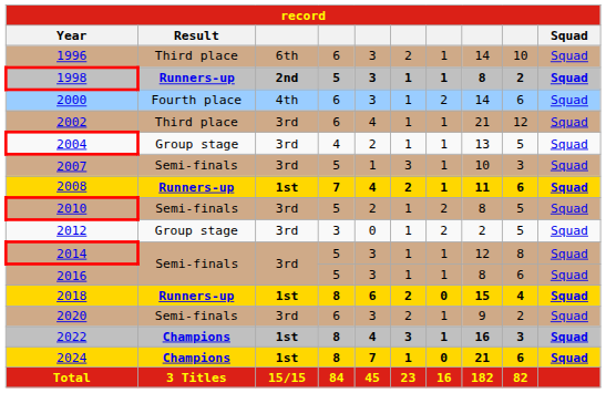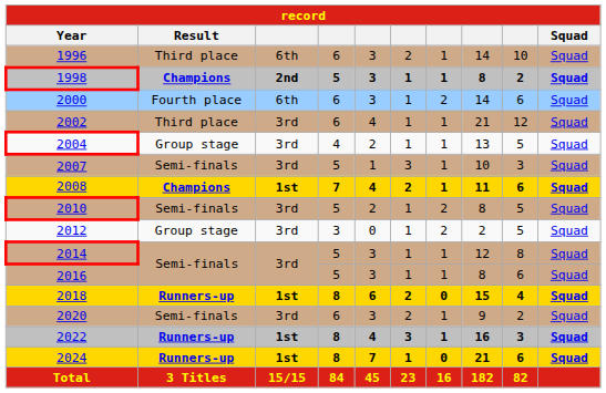1998 | Result: Runners-up -> Champions
2000 | column 3: 4th -> 6th
2008 | Result: Runners-up -> Champions
2022 | Result: Champions -> Runners-up
2024 | Result: Champions -> Runners-up
